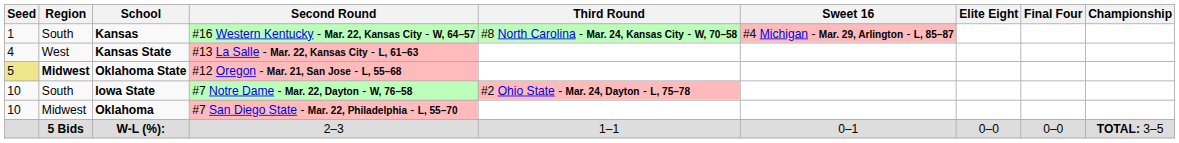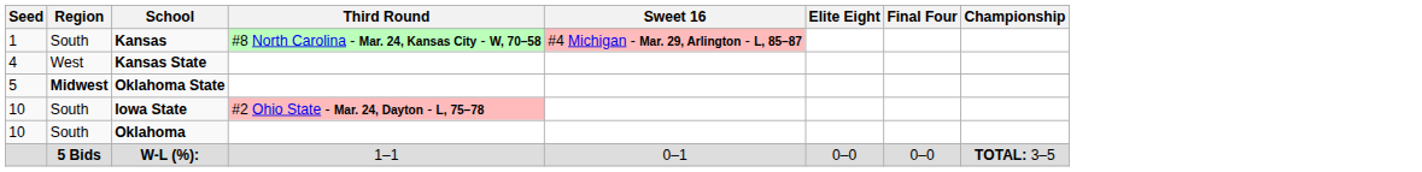- column: Second Round | #16 Western Kentucky - Mar. 22, Kansas City - W, 64–57 | #13 La Salle - Mar. 22, Kansas City - L, 61–63 | #12 Oregon - Mar. 21, San Jose - L, 55–68 | #7 Notre Dame - Mar. 22, Dayton - W, 76–58 | #7 San Diego State - Mar. 22, Philadelphia - L, 55–70 | 2–3
Oklahoma State | Seed: khaki background -> no background
Oklahoma | Region: Midwest -> South
